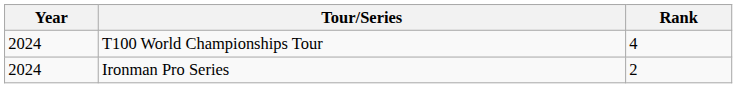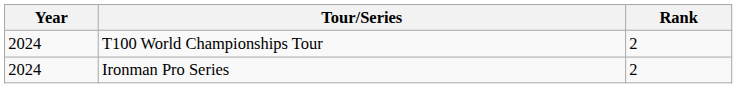T100 World Championships Tour | Rank: 4 -> 2
